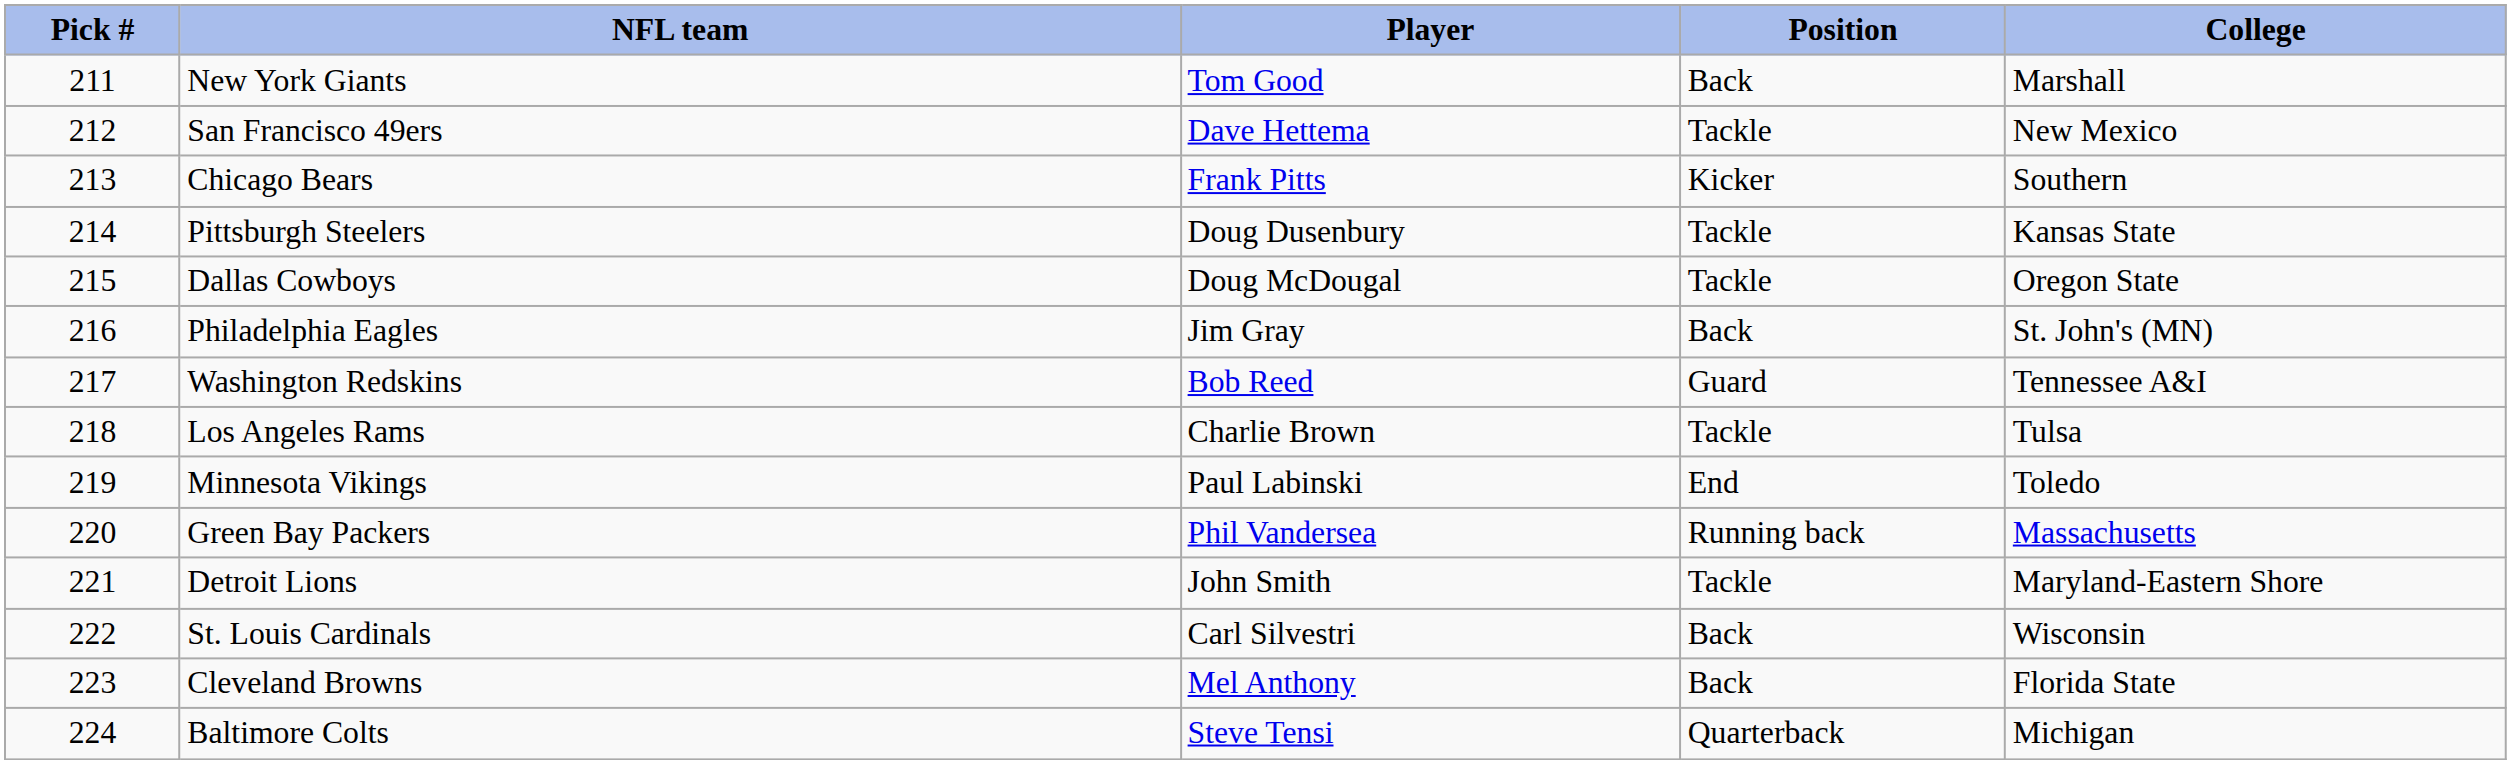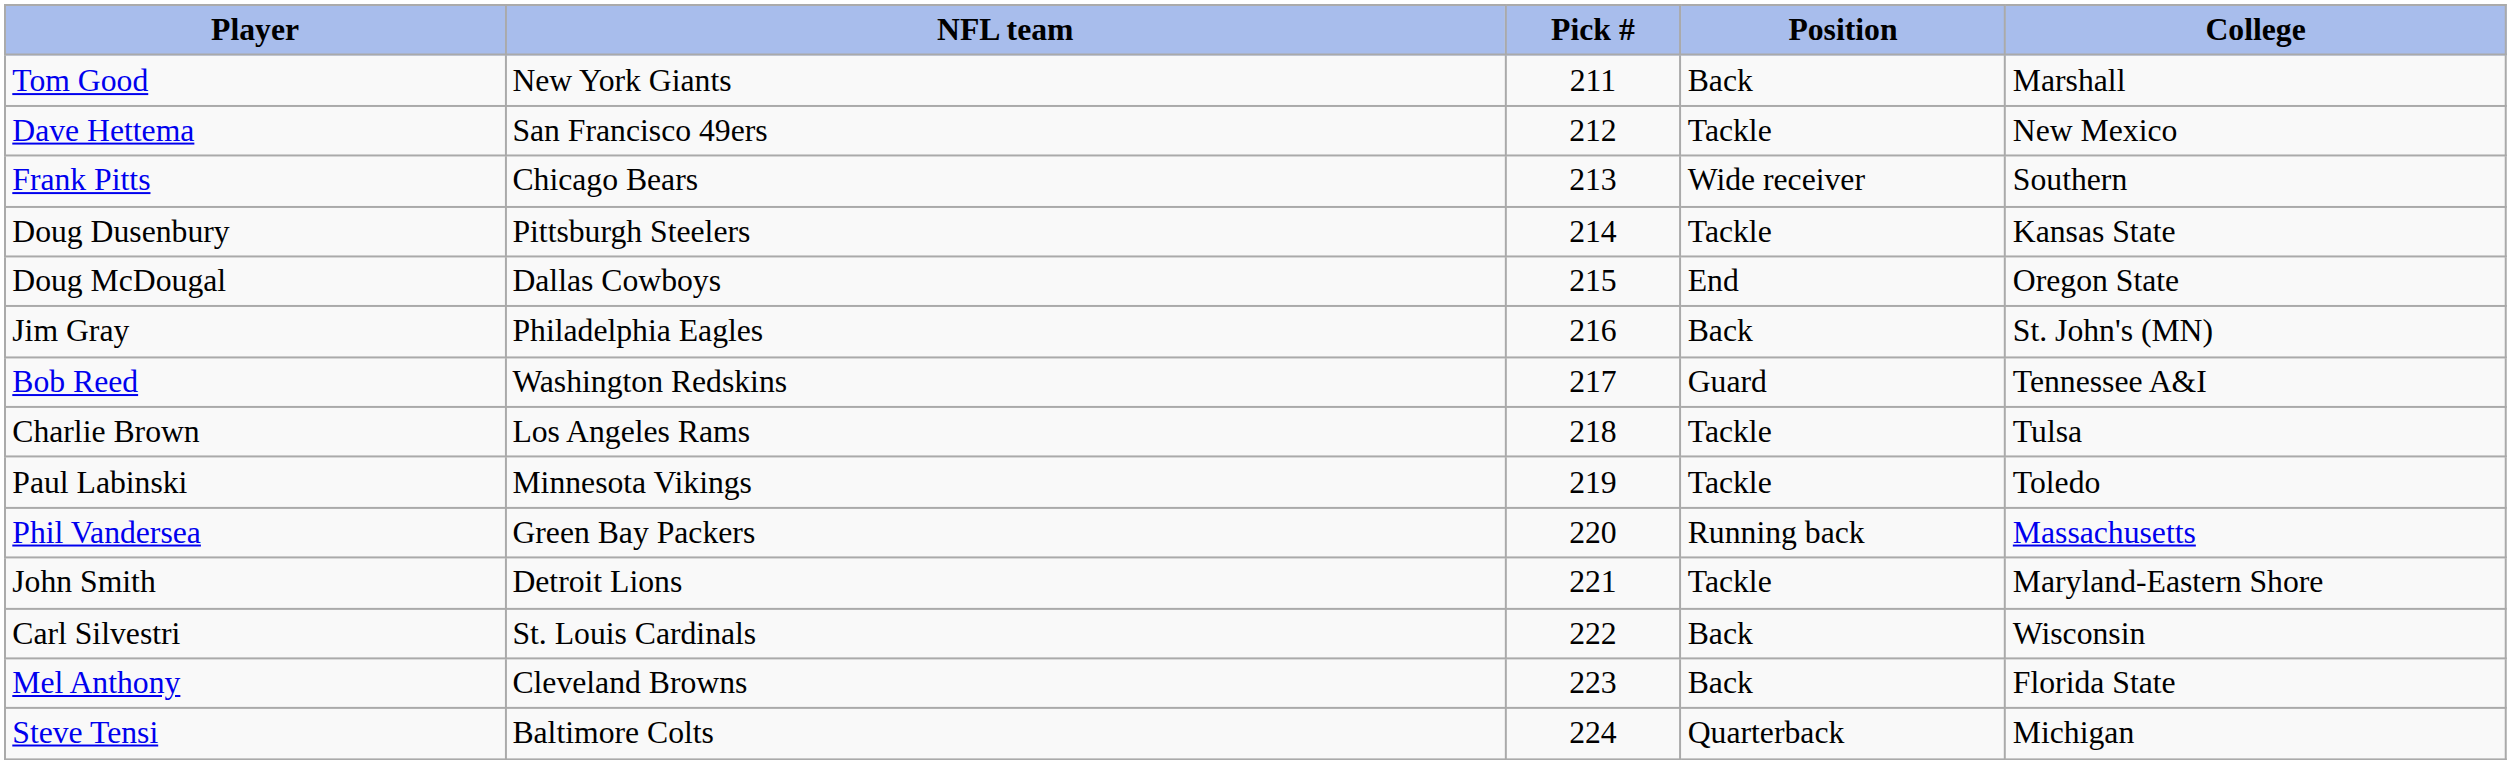columns swapped: Pick # <-> Player
Chicago Bears | Position: Kicker -> Wide receiver
Dallas Cowboys | Position: Tackle -> End
Minnesota Vikings | Position: End -> Tackle
